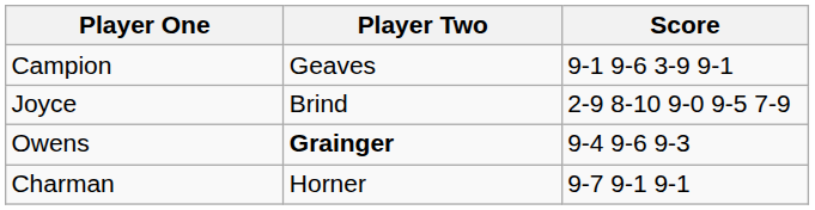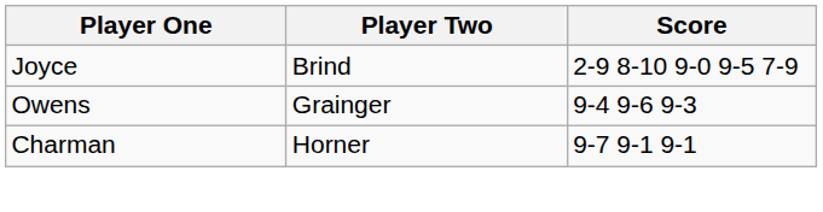- row: Campion | Geaves | 9-1 9-6 3-9 9-1
Owens | Player Two: bold -> normal
